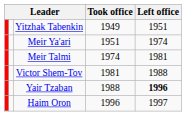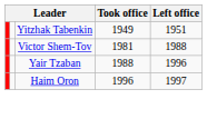- row: Meir Ya'ari | 1951 | 1974
- row: Meir Talmi | 1974 | 1981
Yair Tzaban | Left office: bold -> normal
